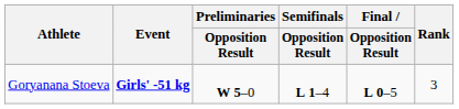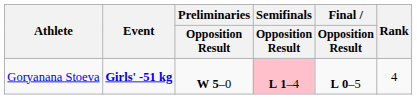Goryanana Stoeva | Semifinals / Opposition Result: no background -> pink background
Goryanana Stoeva | Rank: 3 -> 4
